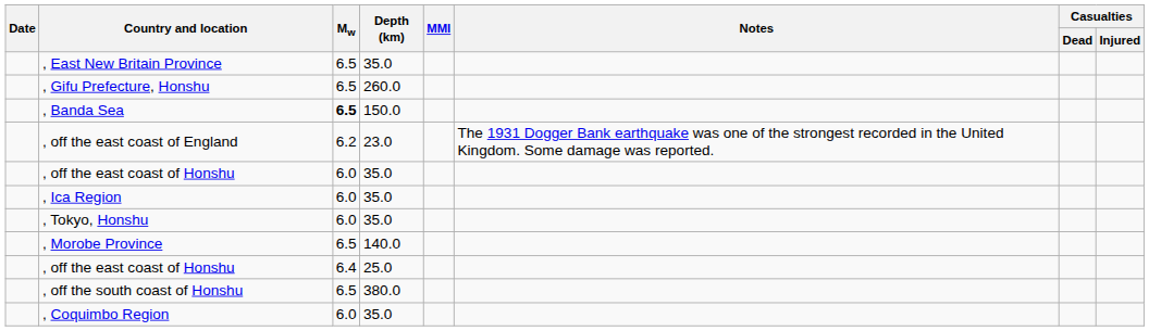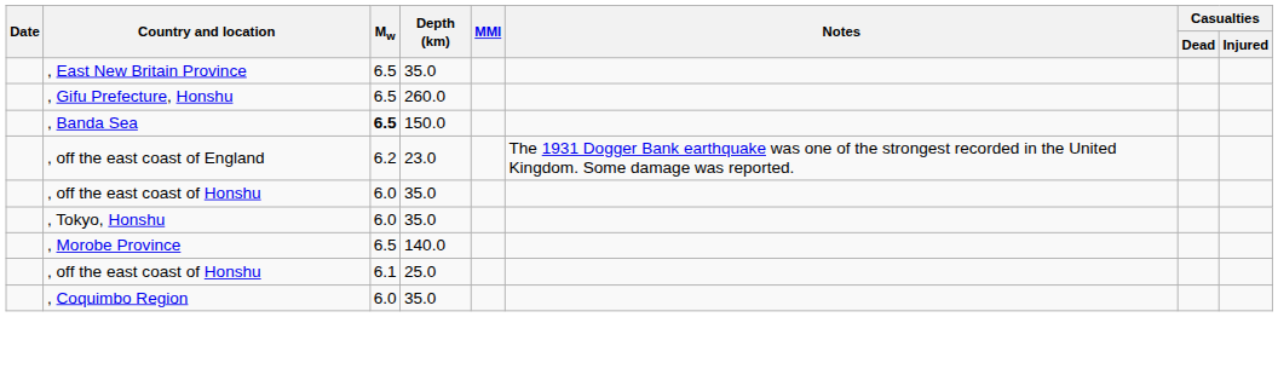- row: , Ica Region | 6.0 | 35.0
, off the east coast of Honshu / 25.0 | Mw: 6.4 -> 6.1
- row: , off the south coast of Honshu | 6.5 | 380.0
